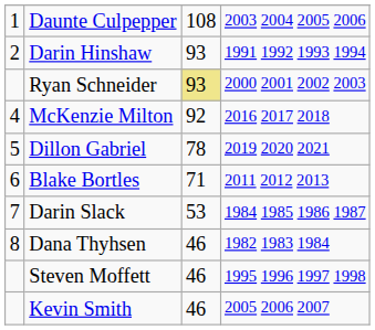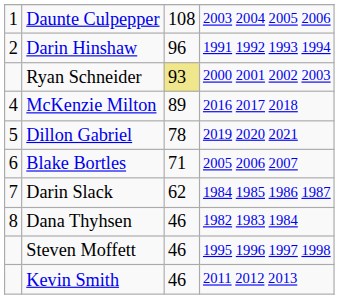Darin Hinshaw | column 3: 93 -> 96
McKenzie Milton | column 3: 92 -> 89
Blake Bortles | column 4: 2011 2012 2013 -> 2005 2006 2007
Darin Slack | column 3: 53 -> 62
Kevin Smith | column 4: 2005 2006 2007 -> 2011 2012 2013
